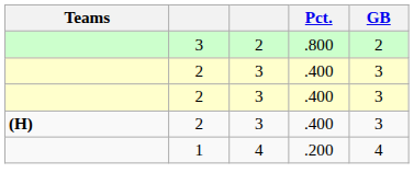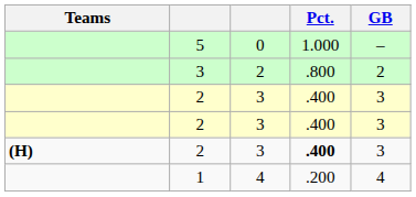+ row: 5 | 0 | 1.000 | –
(H) / 2 | Pct.: normal -> bold
